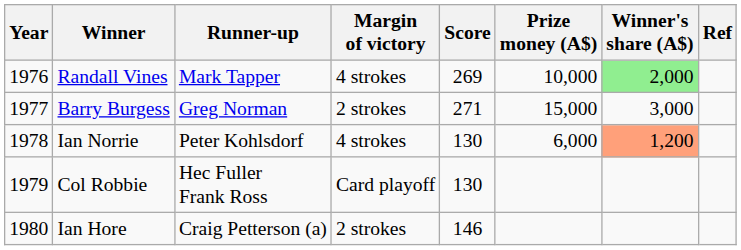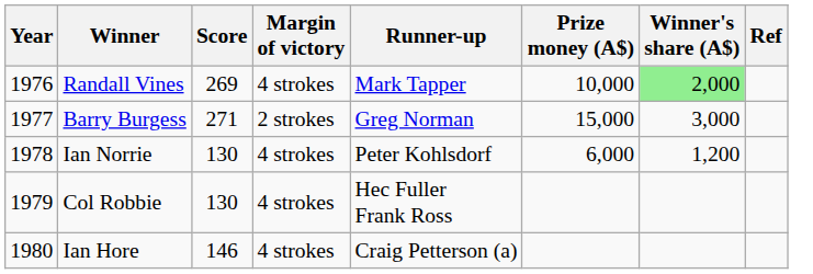columns swapped: Score <-> Runner-up
Ian Norrie | Winner's share (A$): lightsalmon background -> no background
Col Robbie | Margin of victory: Card playoff -> 4 strokes
Ian Hore | Margin of victory: 2 strokes -> 4 strokes
